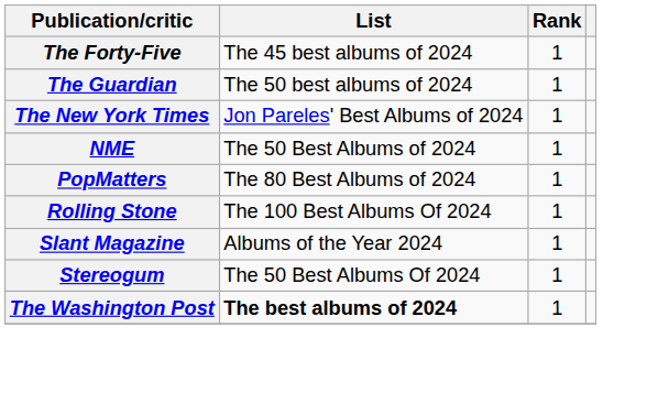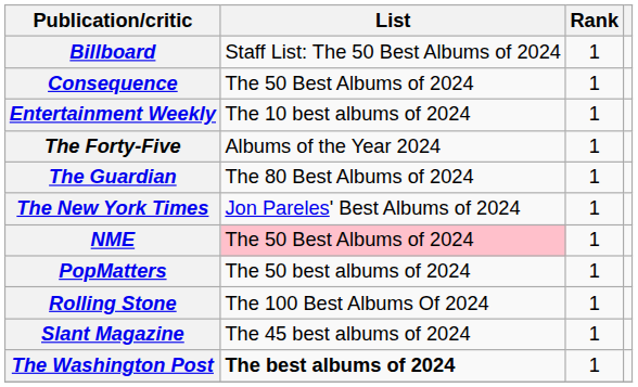+ row: Billboard | Staff List: The 50 Best Albums of 2024 | 1
+ row: Consequence | The 50 Best Albums of 2024 | 1
+ row: Entertainment Weekly | The 10 best albums of 2024 | 1
The Forty-Five | List: The 45 best albums of 2024 -> Albums of the Year 2024
The Guardian | List: The 50 best albums of 2024 -> The 80 Best Albums of 2024
NME | List: no background -> pink background
PopMatters | List: The 80 Best Albums of 2024 -> The 50 best albums of 2024
Slant Magazine | List: Albums of the Year 2024 -> The 45 best albums of 2024
- row: Stereogum | The 50 Best Albums Of 2024 | 1
